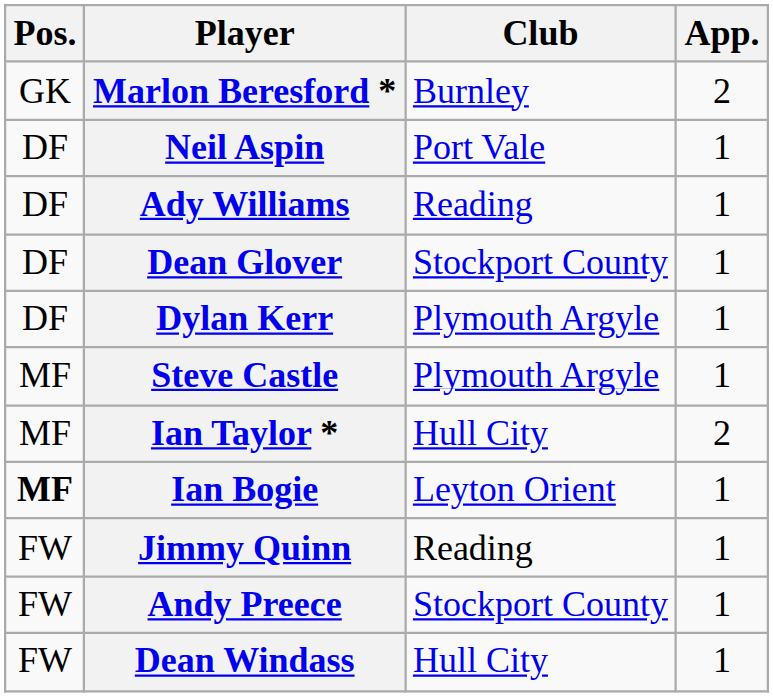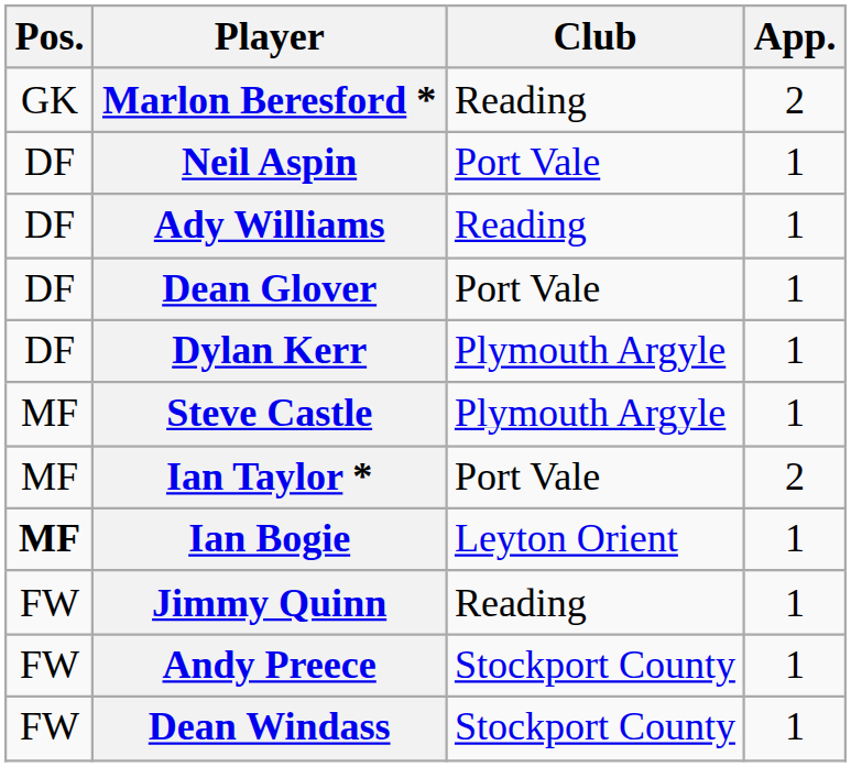Marlon Beresford * | Club: Burnley -> Reading
Dean Glover | Club: Stockport County -> Port Vale
Ian Taylor * | Club: Hull City -> Port Vale
Dean Windass | Club: Hull City -> Stockport County
